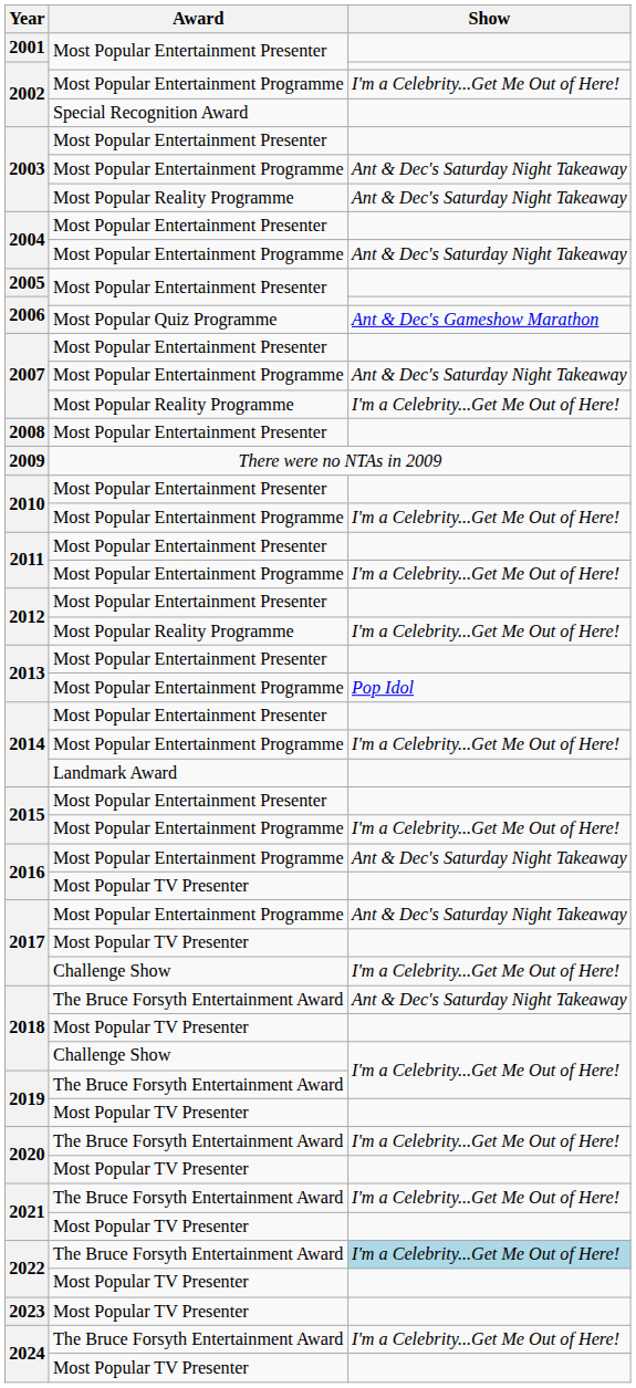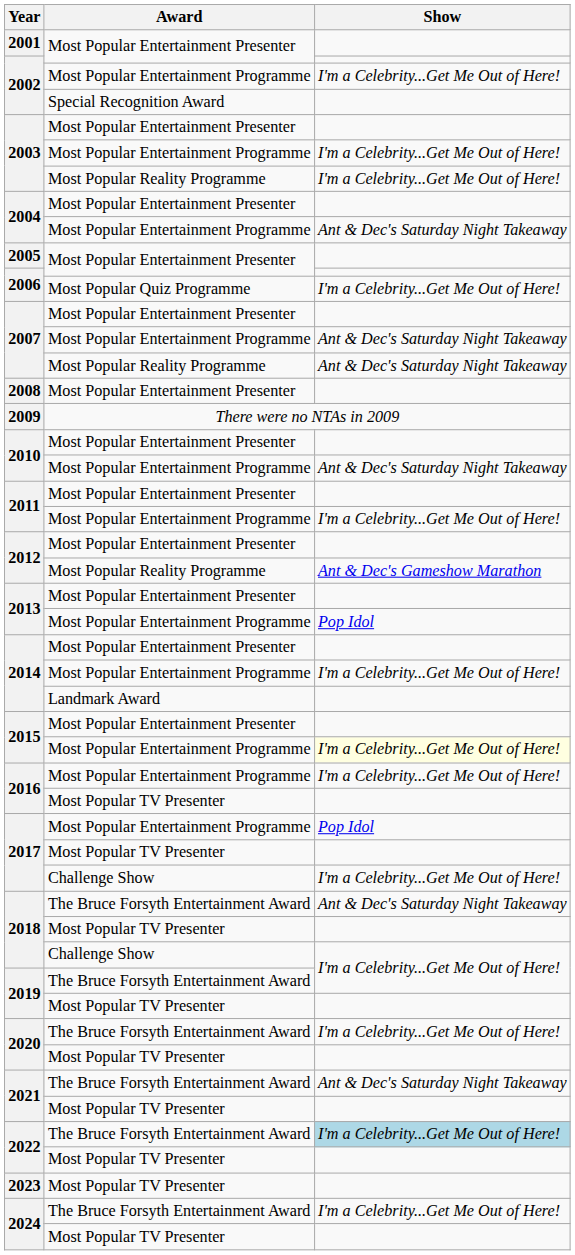2003 / Most Popular Entertainment Programme | Show: Ant & Dec's Saturday Night Takeaway -> I'm a Celebrity...Get Me Out of Here!
2003 / Most Popular Reality Programme | Show: Ant & Dec's Saturday Night Takeaway -> I'm a Celebrity...Get Me Out of Here!
2006 / Most Popular Quiz Programme | Show: Ant & Dec's Gameshow Marathon -> I'm a Celebrity...Get Me Out of Here!
2007 / Most Popular Reality Programme | Show: I'm a Celebrity...Get Me Out of Here! -> Ant & Dec's Saturday Night Takeaway
2010 / Most Popular Entertainment Programme | Show: I'm a Celebrity...Get Me Out of Here! -> Ant & Dec's Saturday Night Takeaway
2012 / Most Popular Reality Programme | Show: I'm a Celebrity...Get Me Out of Here! -> Ant & Dec's Gameshow Marathon
2015 / Most Popular Entertainment Programme | Show: no background -> lightyellow background
2016 / Most Popular Entertainment Programme | Show: Ant & Dec's Saturday Night Takeaway -> I'm a Celebrity...Get Me Out of Here!
2017 / Most Popular Entertainment Programme | Show: Ant & Dec's Saturday Night Takeaway -> Pop Idol
2021 / The Bruce Forsyth Entertainment Award | Show: I'm a Celebrity...Get Me Out of Here! -> Ant & Dec's Saturday Night Takeaway
